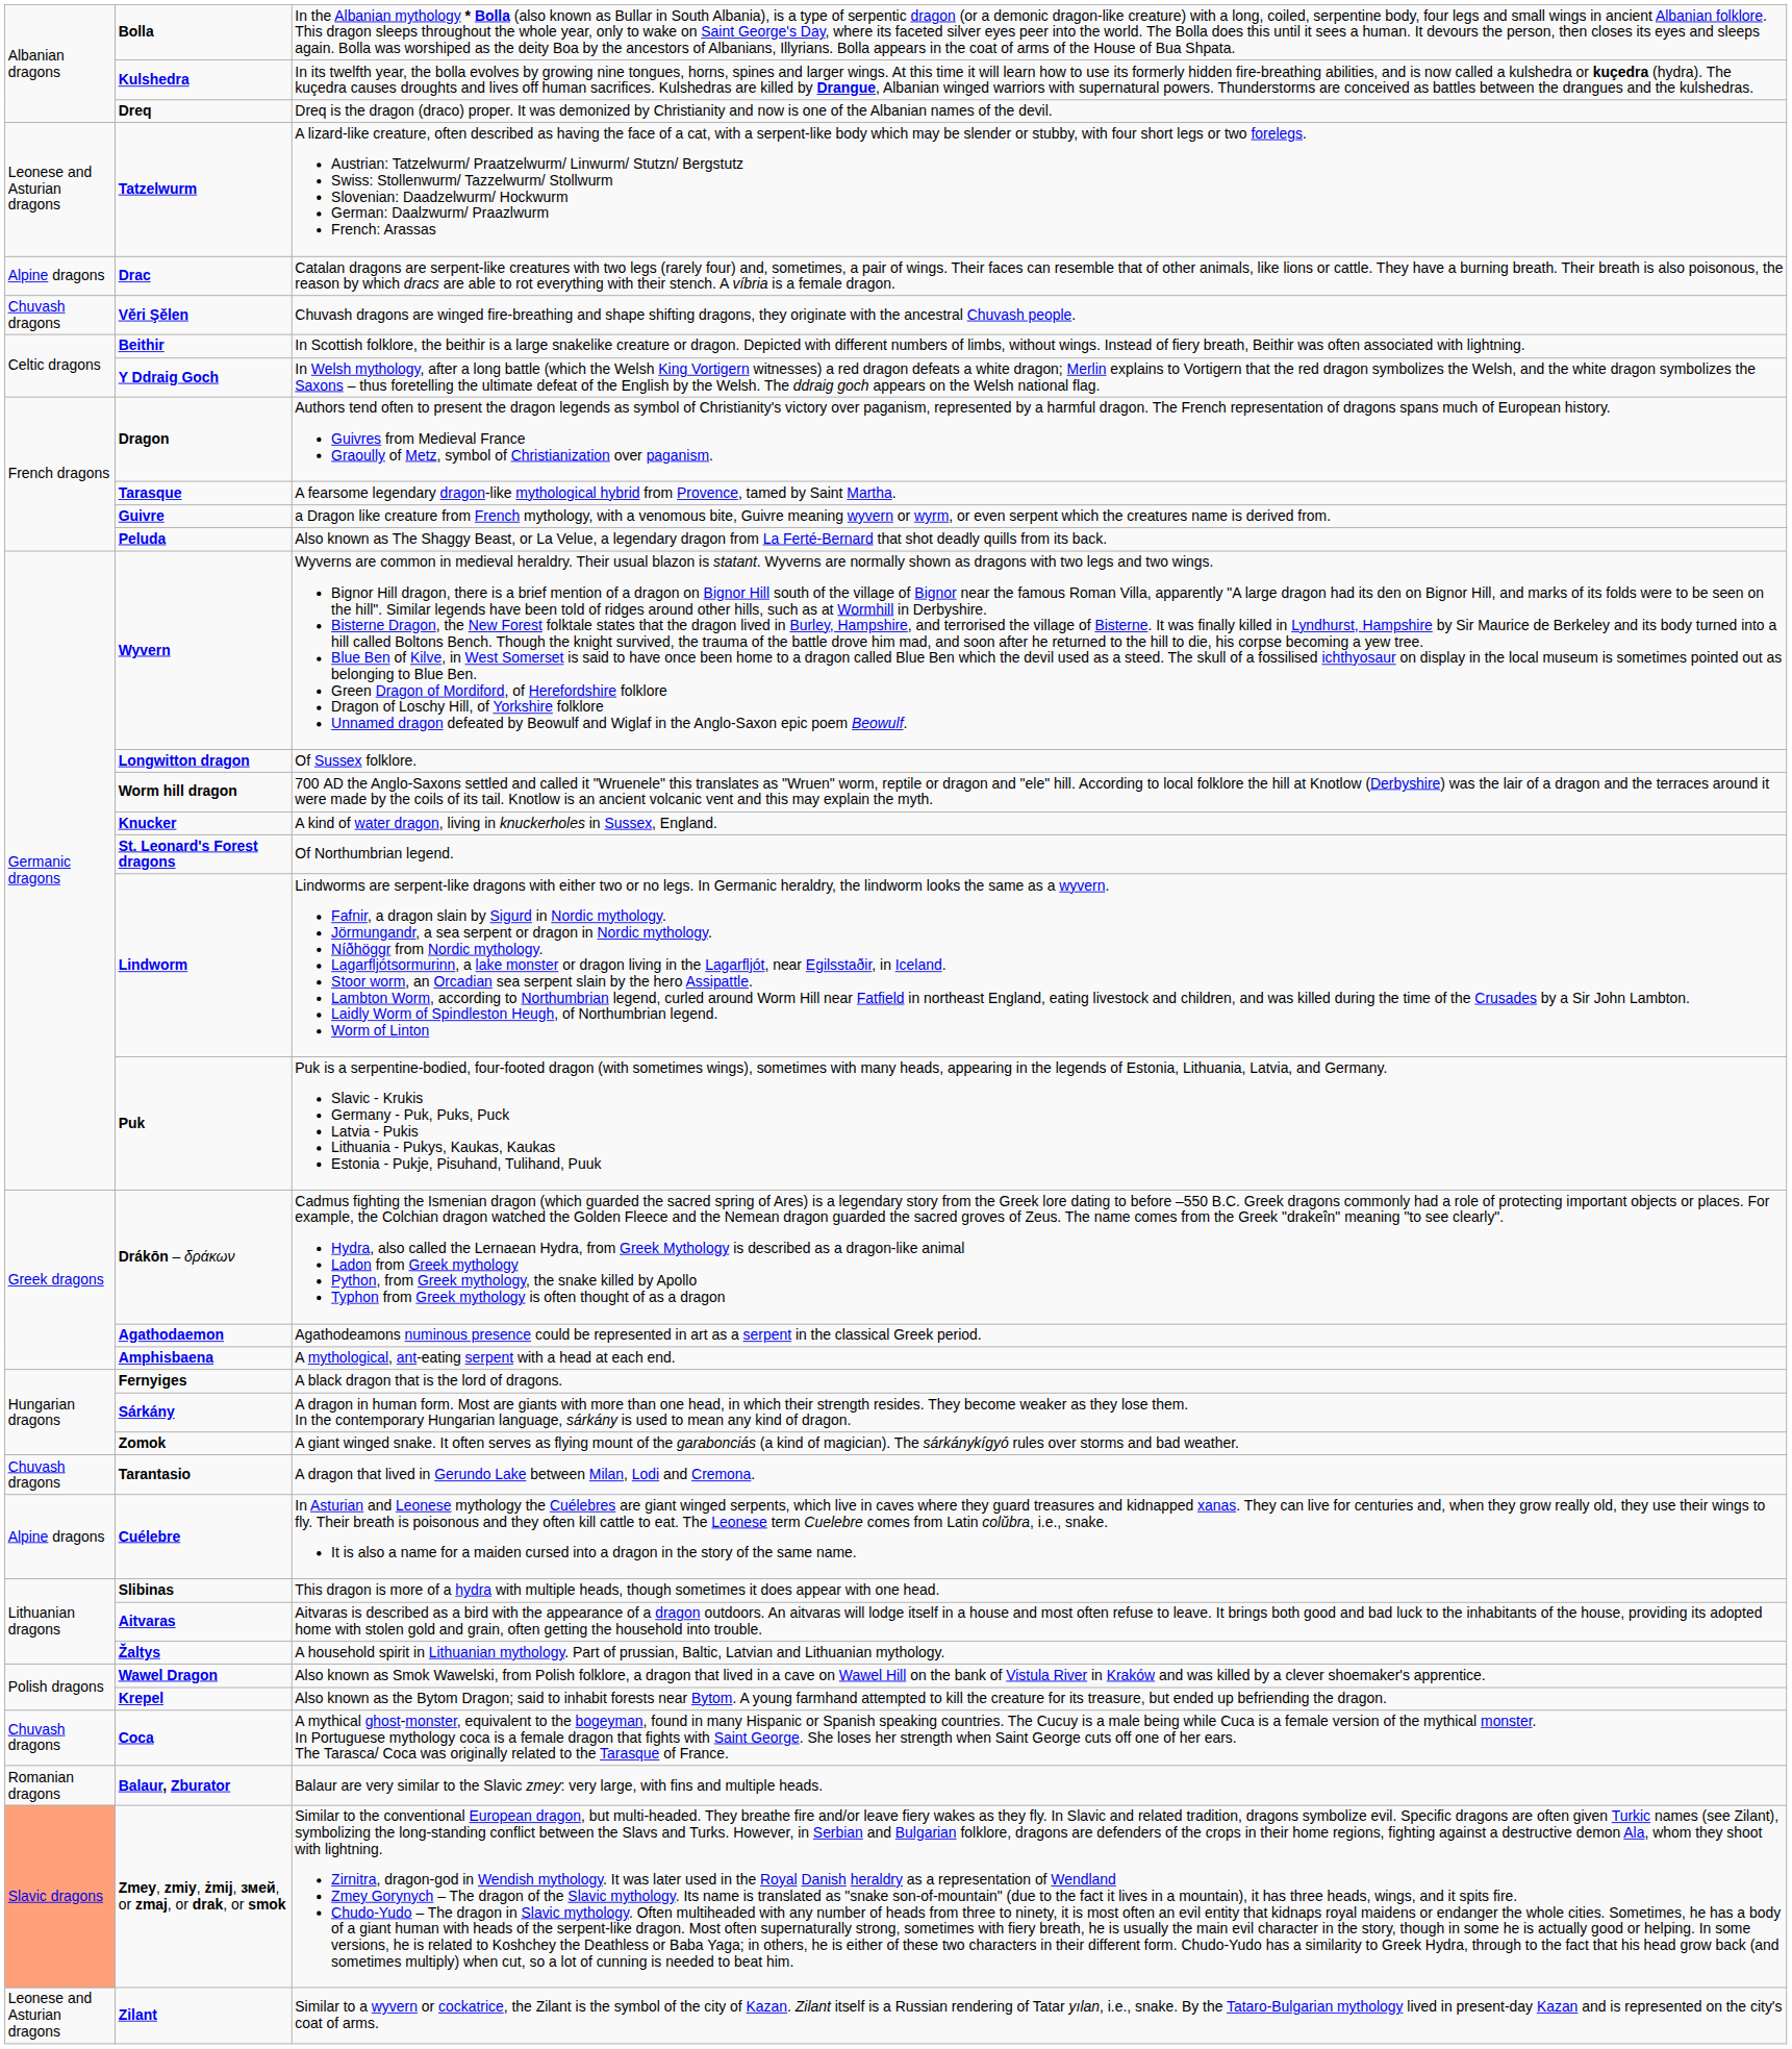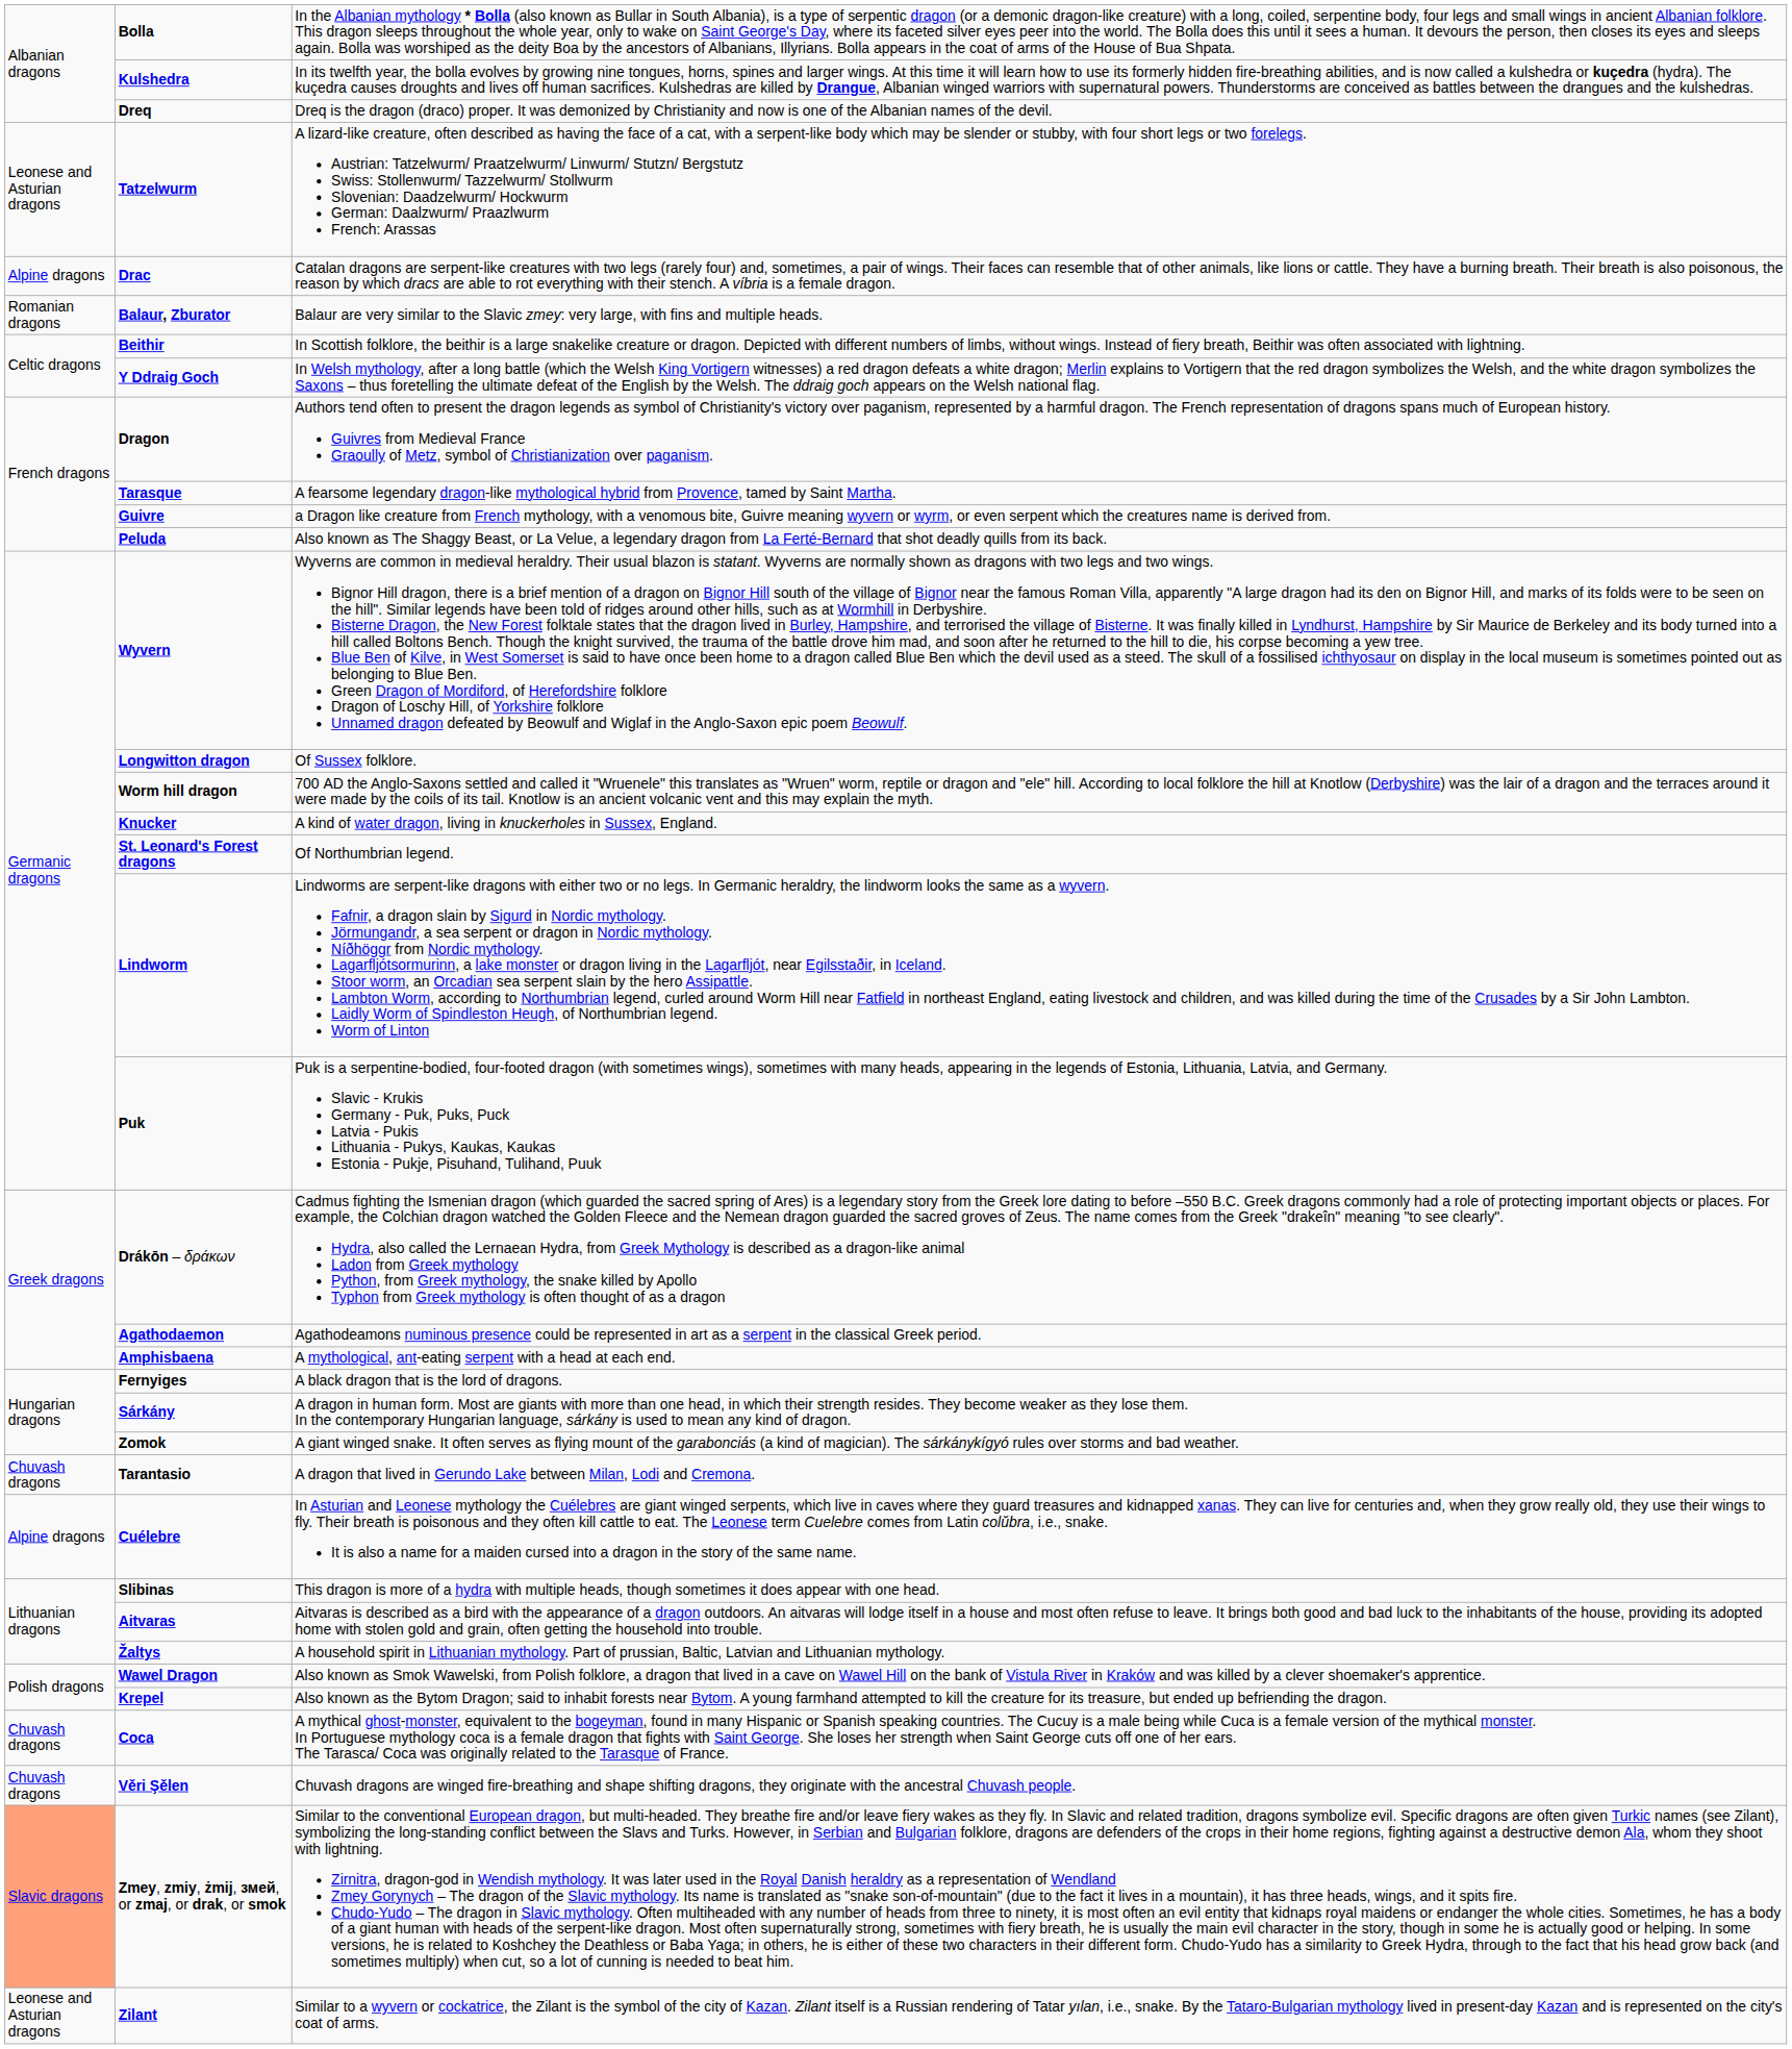rows swapped: Věri Şělen <-> Balaur, Zburator
